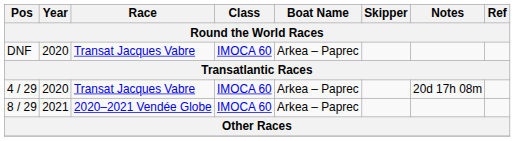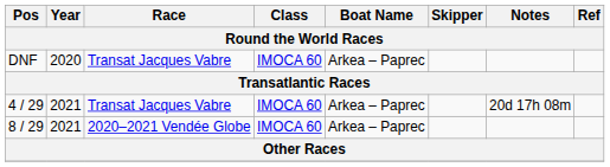4 / 29 | Year: 2020 -> 2021
